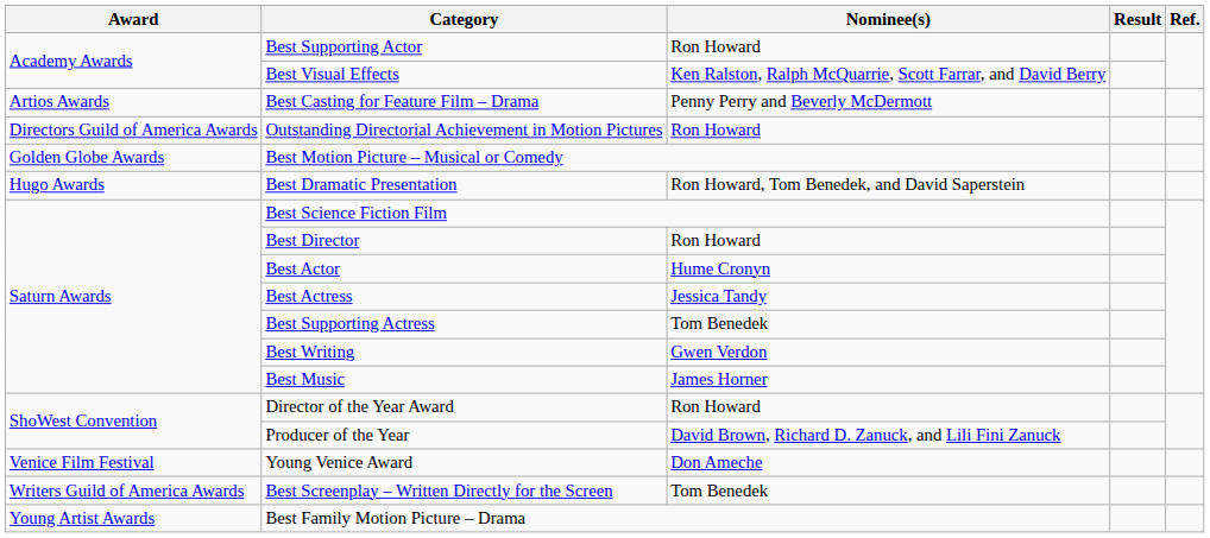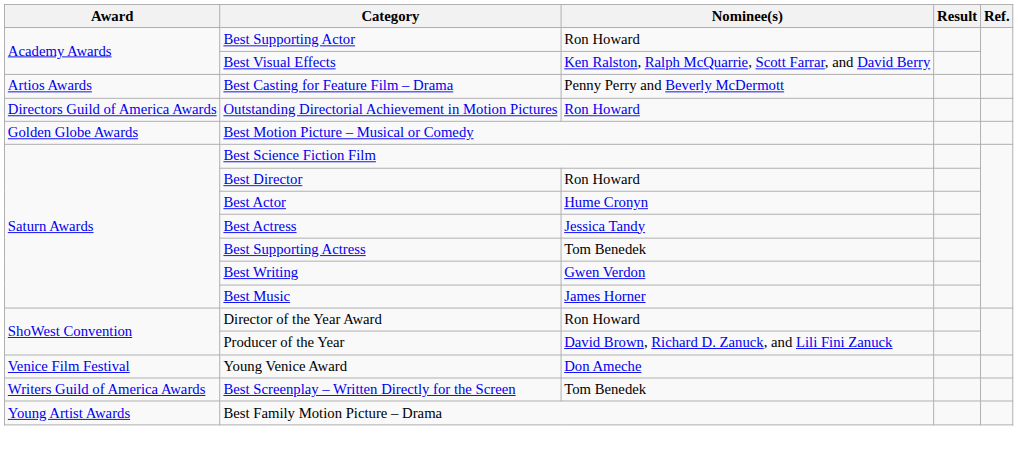- row: Hugo Awards | Best Dramatic Presentation | Ron Howard, Tom Benedek, and David Saperstein
